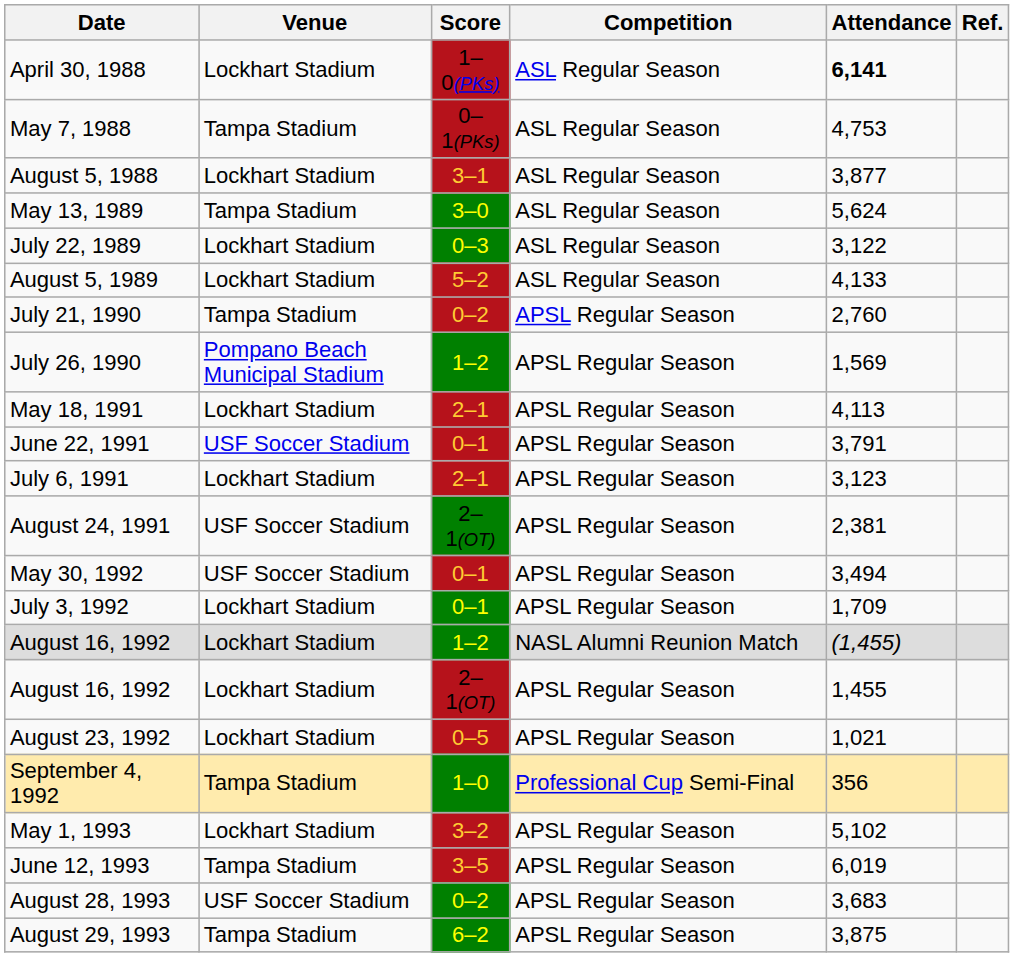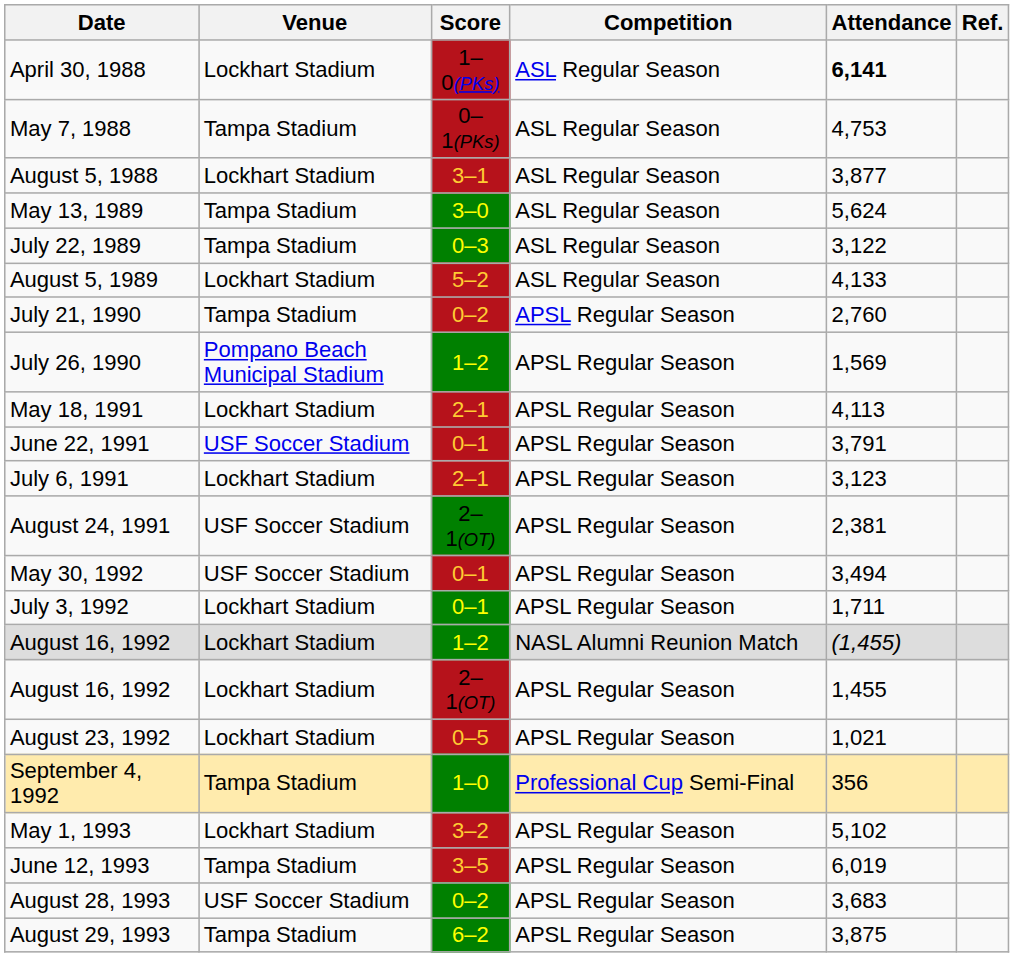July 22, 1989 | Venue: Lockhart Stadium -> Tampa Stadium
July 3, 1992 | Attendance: 1,709 -> 1,711
